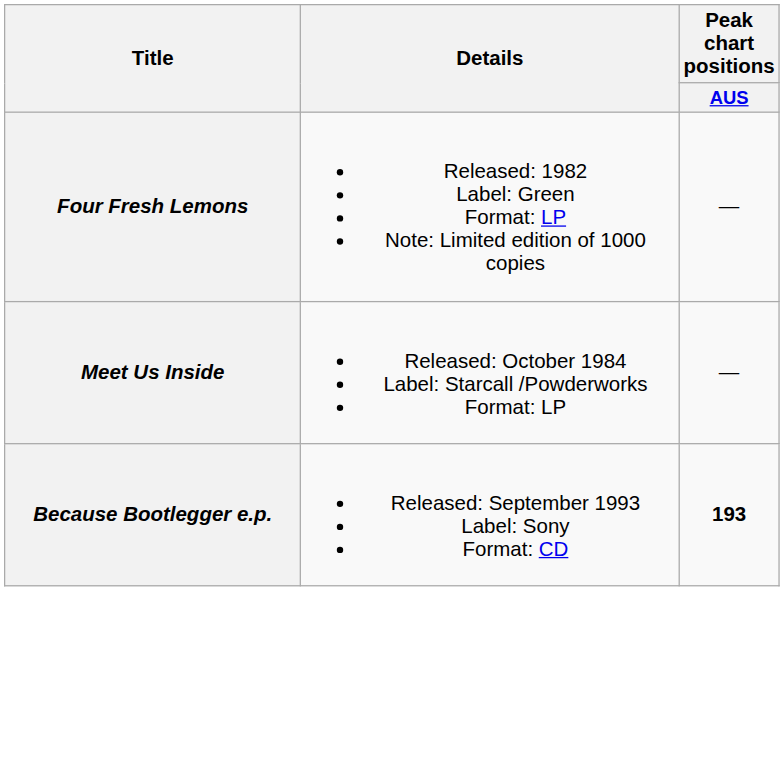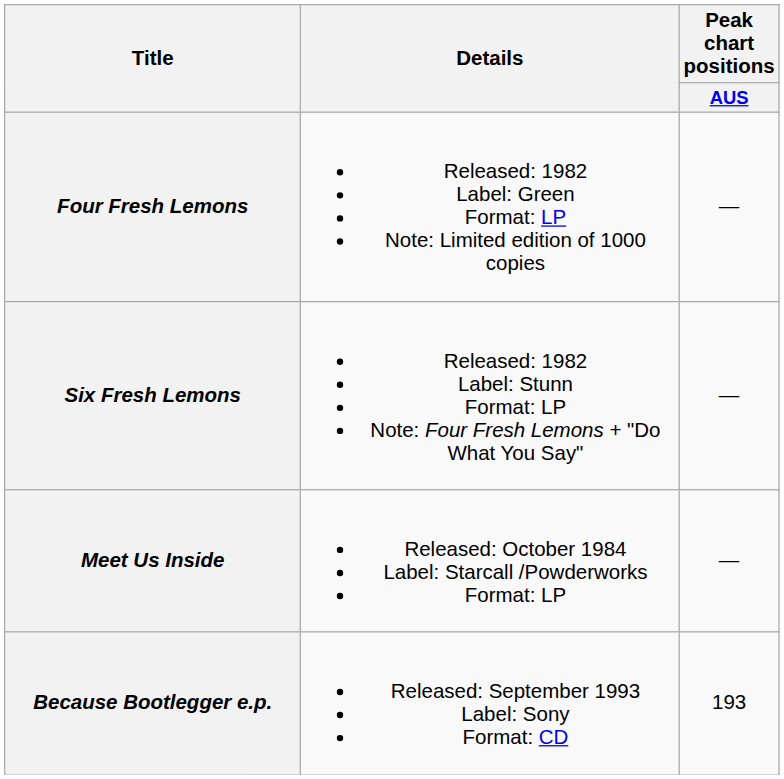+ row: Six Fresh Lemons | Released: 1982 Label: Stunn Format: LP Note: Four Fresh Lemons + "Do What You Say" | —
Because Bootlegger e.p. | Peak chart positions / AUS: bold -> normal
